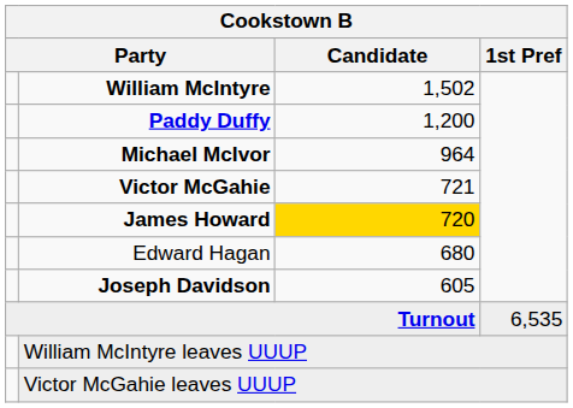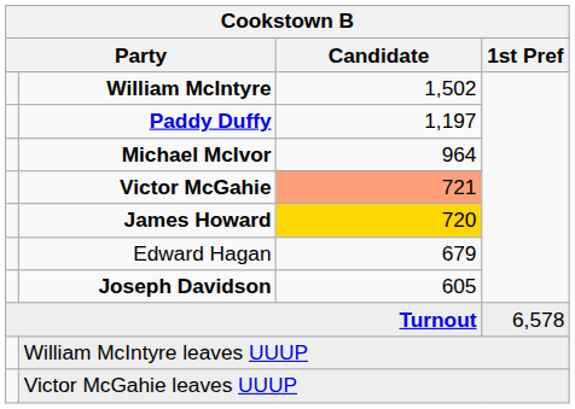Paddy Duffy | Candidate: 1,200 -> 1,197
Victor McGahie | Candidate: no background -> lightsalmon background
Edward Hagan | Candidate: 680 -> 679
Turnout | 1st Pref: 6,535 -> 6,578
